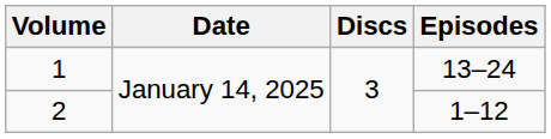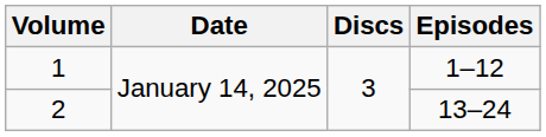1 | Episodes: 13–24 -> 1–12
2 | Episodes: 1–12 -> 13–24
